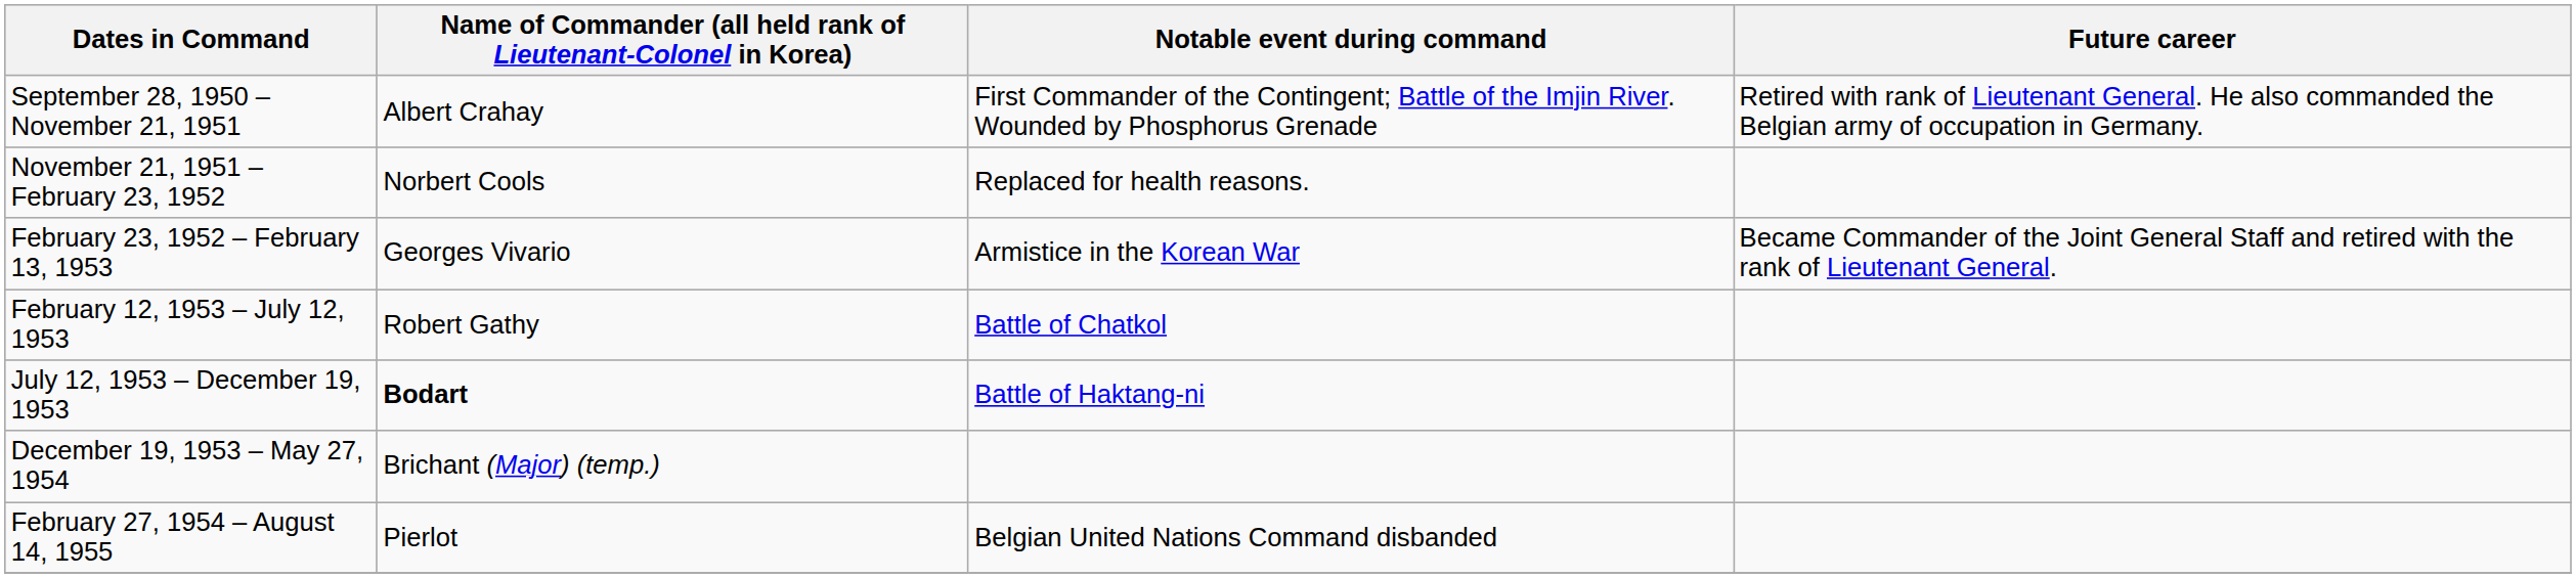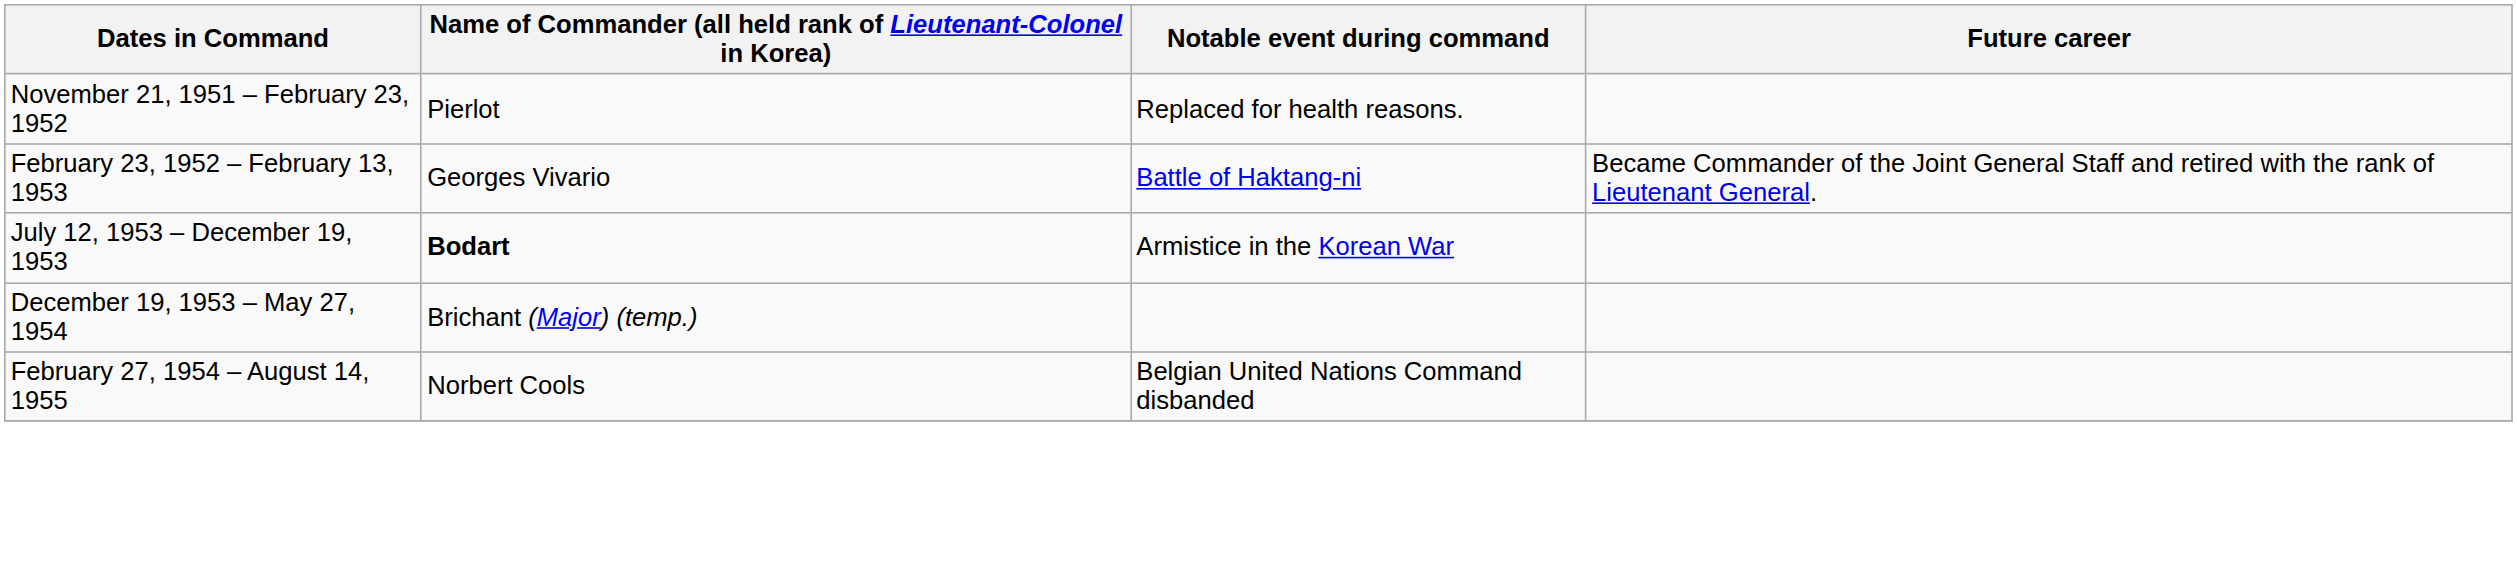- row: September 28, 1950 – November 21, 1951 | Albert Crahay | First Commander of the Contingent; Battle of the Imjin River. Wounded by Phosphorus Grenade | Retired with rank of Lieutenant General. He also commanded the Belgian army of occupation in Germany.
November 21, 1951 – February 23, 1952 | column 2: Norbert Cools -> Pierlot
February 23, 1952 – February 13, 1953 | Notable event during command: Armistice in the Korean War -> Battle of Haktang-ni
- row: February 12, 1953 – July 12, 1953 | Robert Gathy | Battle of Chatkol
July 12, 1953 – December 19, 1953 | Notable event during command: Battle of Haktang-ni -> Armistice in the Korean War
February 27, 1954 – August 14, 1955 | column 2: Pierlot -> Norbert Cools
